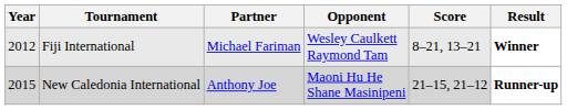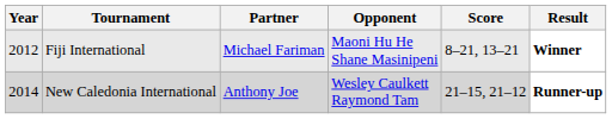Fiji International | Opponent: Wesley Caulkett Raymond Tam -> Maoni Hu He Shane Masinipeni
New Caledonia International | Year: 2015 -> 2014
New Caledonia International | Opponent: Maoni Hu He Shane Masinipeni -> Wesley Caulkett Raymond Tam
